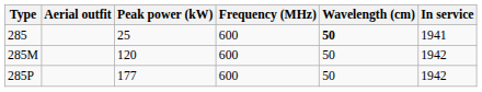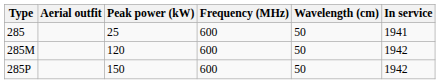285 | Wavelength (cm): bold -> normal
285P | Peak power (kW): 177 -> 150
